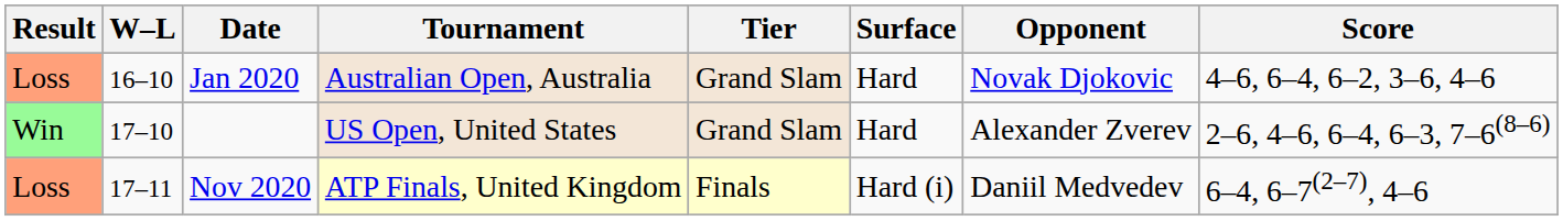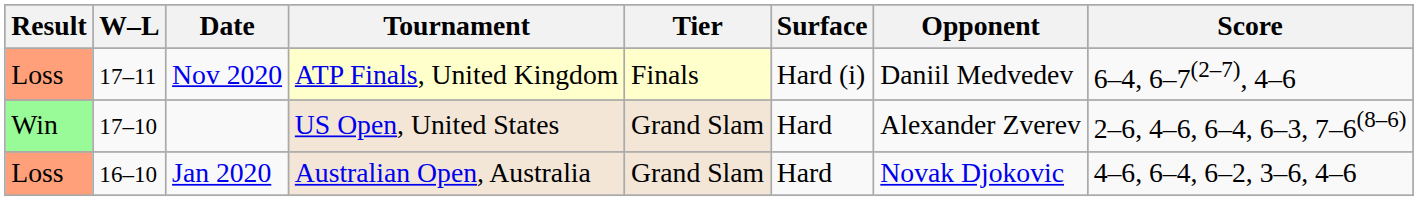rows swapped: Jan 2020 <-> Nov 2020
